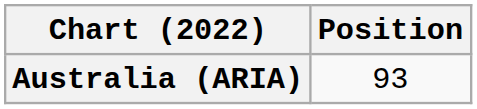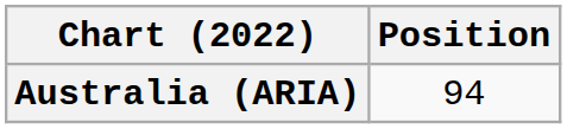Australia (ARIA) | Position: 93 -> 94
